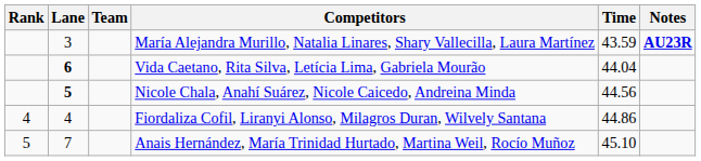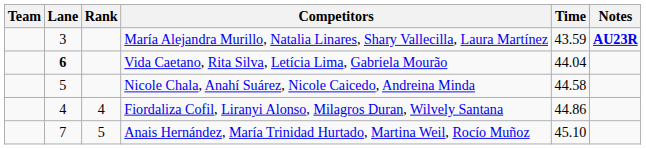columns swapped: Rank <-> Team
Nicole Chala, Anahí Suárez, Nicole Caicedo, Andreina Minda | Lane: bold -> normal
Nicole Chala, Anahí Suárez, Nicole Caicedo, Andreina Minda | Time: 44.56 -> 44.58
